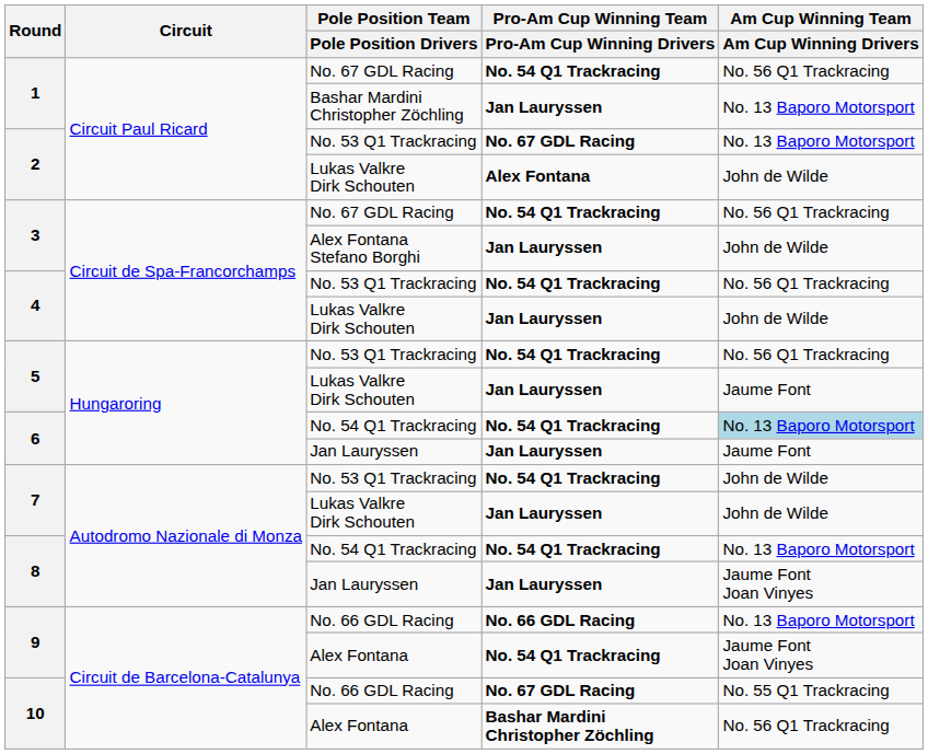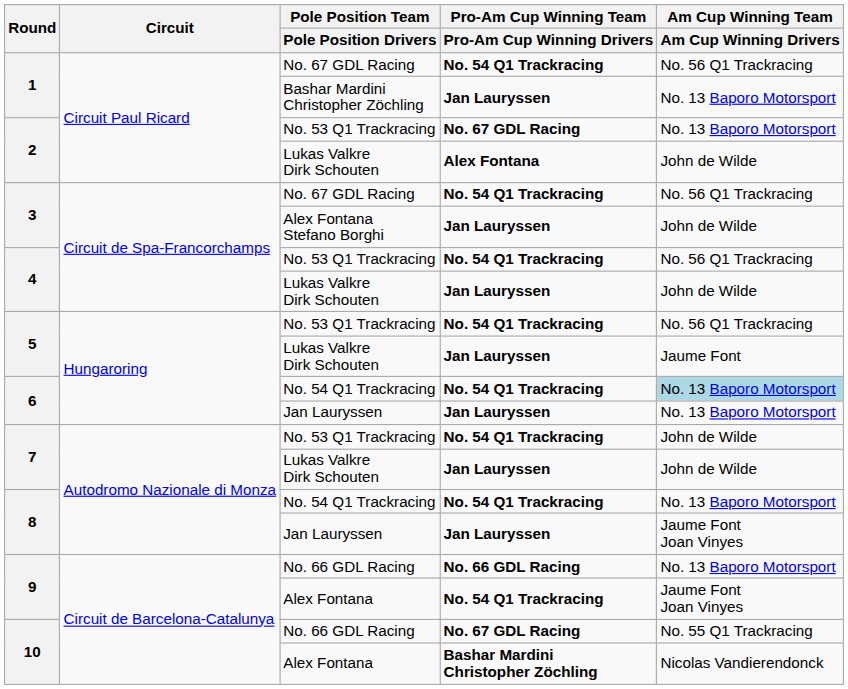6 / Jan Lauryssen | Am Cup Winning Team / Am Cup Winning Drivers: Jaume Font -> No. 13 Baporo Motorsport
10 / Alex Fontana | Am Cup Winning Team / Am Cup Winning Drivers: No. 56 Q1 Trackracing -> Nicolas Vandierendonck
